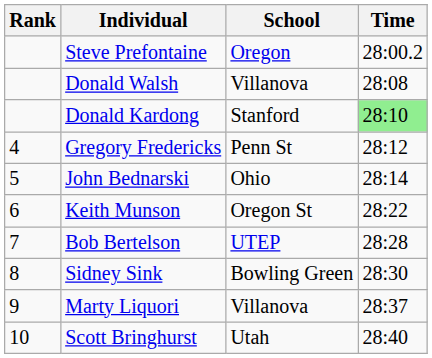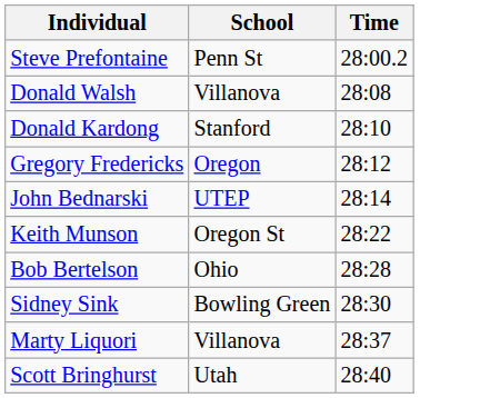- column: Rank | 4 | 5 | 6 | 7 | 8 | 9 | 10
Steve Prefontaine | School: Oregon -> Penn St
Donald Kardong | Time: lightgreen background -> no background
Gregory Fredericks | School: Penn St -> Oregon
John Bednarski | School: Ohio -> UTEP
Bob Bertelson | School: UTEP -> Ohio
